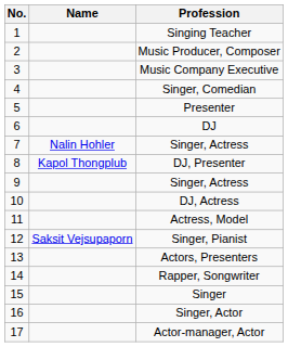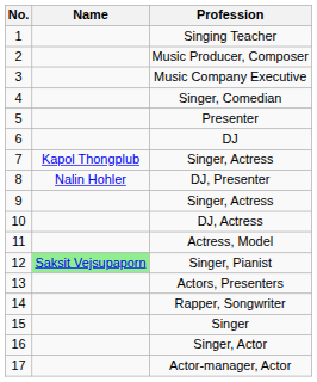7 / Singer, Actress | Name: Nalin Hohler -> Kapol Thongplub
DJ, Presenter | Name: Kapol Thongplub -> Nalin Hohler
Singer, Pianist | Name: no background -> lightgreen background
